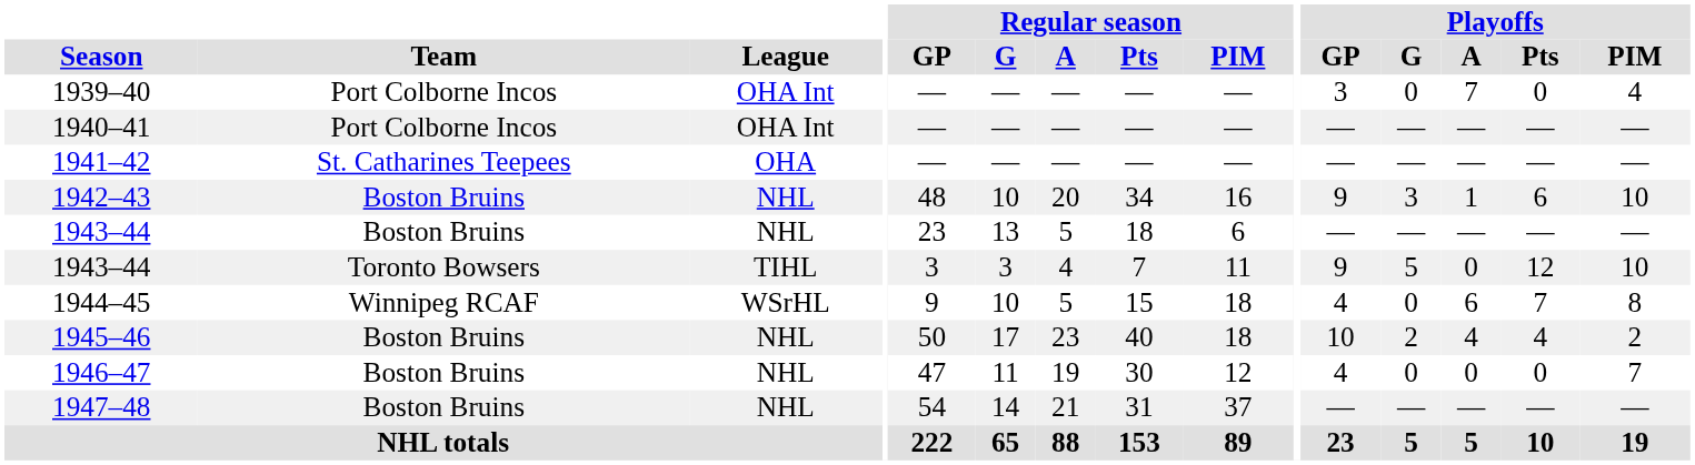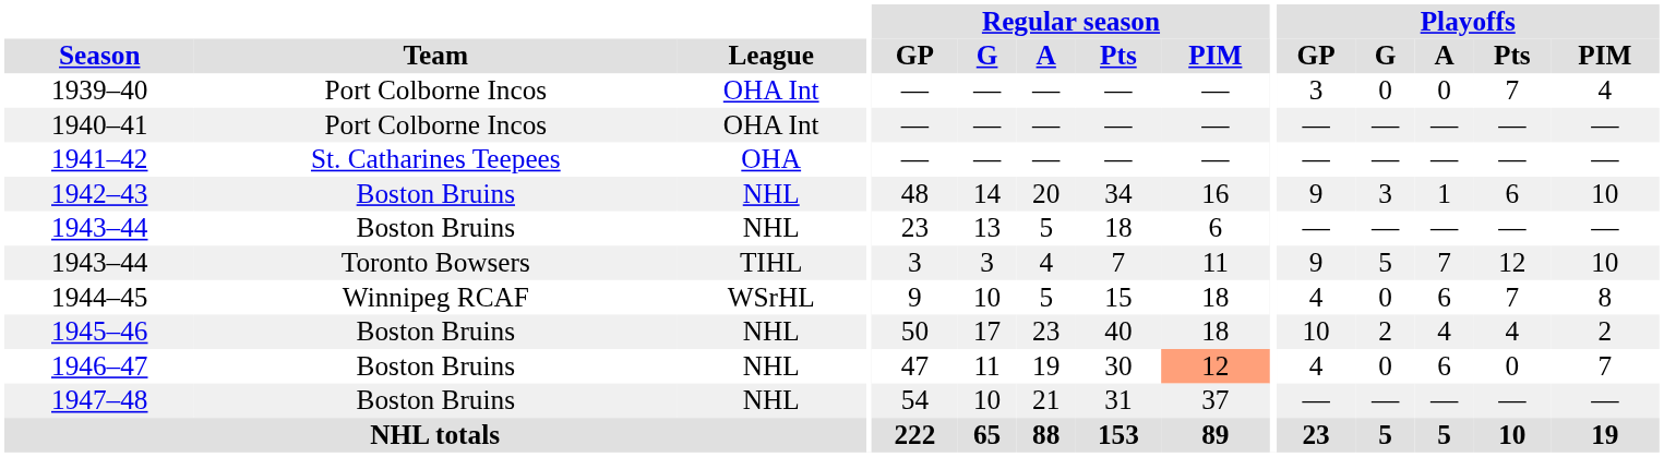1939–40 | Playoffs / A: 7 -> 0
1939–40 | Playoffs / Pts: 0 -> 7
1942–43 | Regular season / G: 10 -> 14
1943–44 / Toronto Bowsers | Playoffs / A: 0 -> 7
1946–47 | Regular season / PIM: no background -> lightsalmon background
1946–47 | Playoffs / A: 0 -> 6
1947–48 | Regular season / G: 14 -> 10
